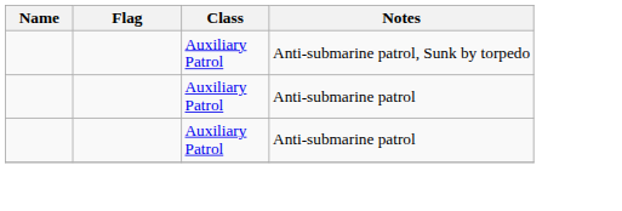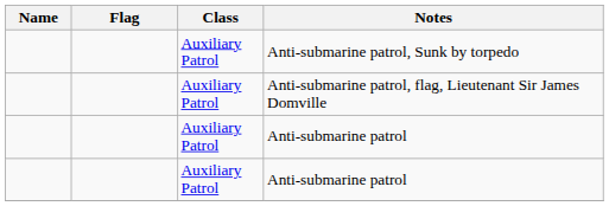+ row: Auxiliary Patrol | Anti-submarine patrol, flag, Lieutenant Sir James Domville
